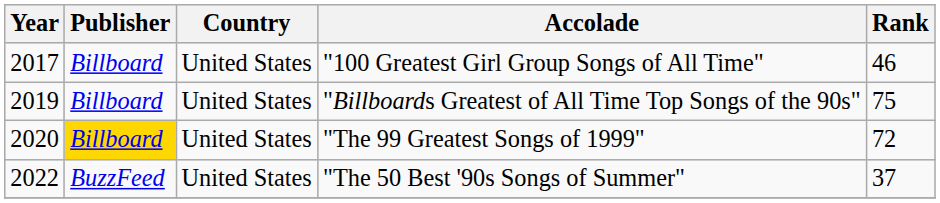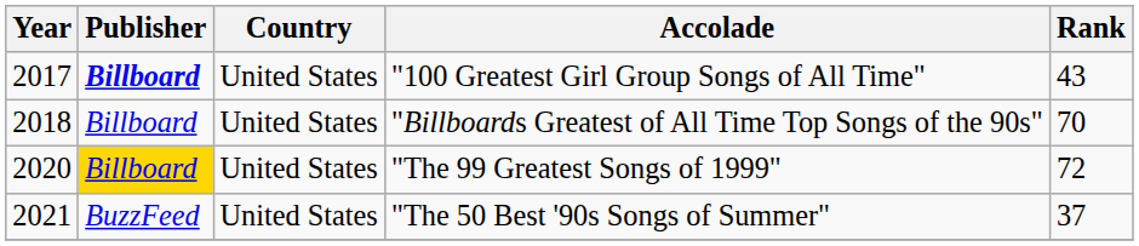"100 Greatest Girl Group Songs of All Time" | Publisher: normal -> bold
"100 Greatest Girl Group Songs of All Time" | Rank: 46 -> 43
"Billboards Greatest of All Time Top Songs of the 90s" | Year: 2019 -> 2018
"Billboards Greatest of All Time Top Songs of the 90s" | Rank: 75 -> 70
"The 50 Best '90s Songs of Summer" | Year: 2022 -> 2021
